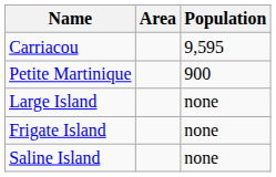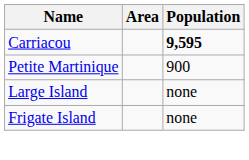Carriacou | Population: normal -> bold
- row: Saline Island | none
